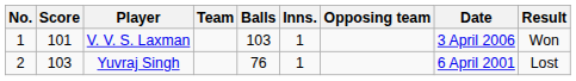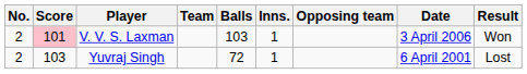V. V. S. Laxman | No.: 1 -> 2
V. V. S. Laxman | Score: no background -> pink background
Yuvraj Singh | Balls: 76 -> 72
